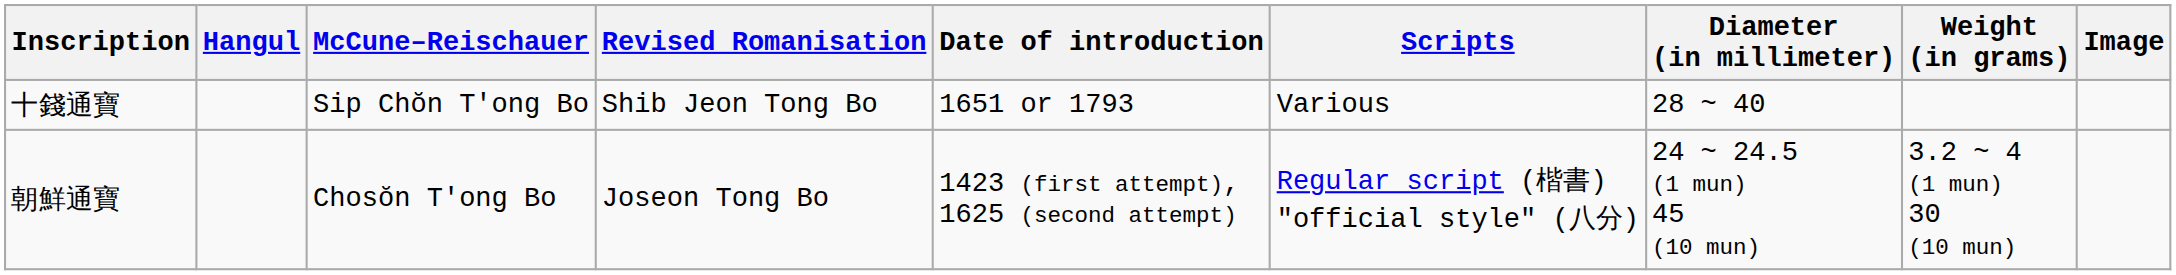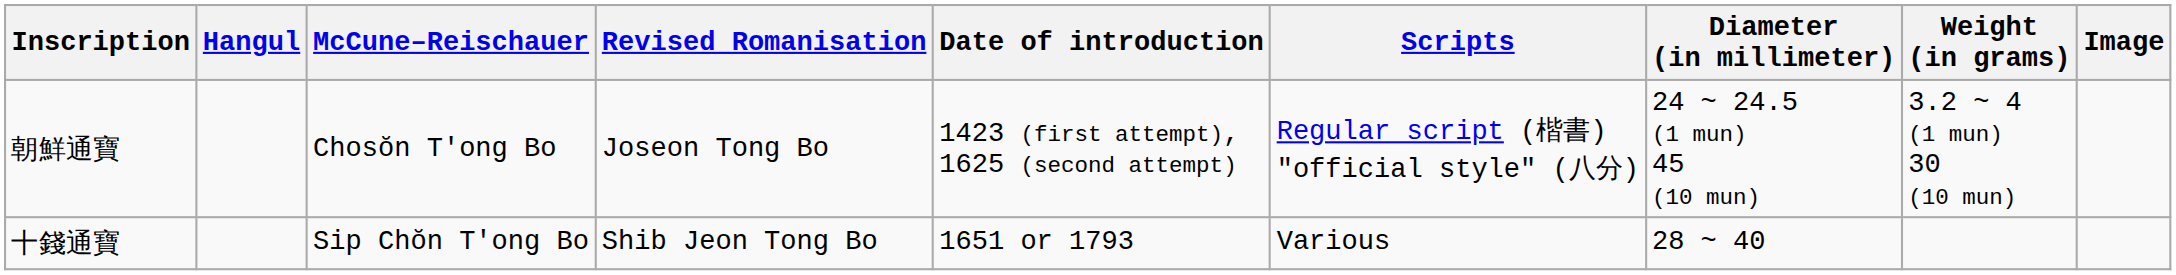rows swapped: 朝鮮通寶 <-> 十錢通寶
